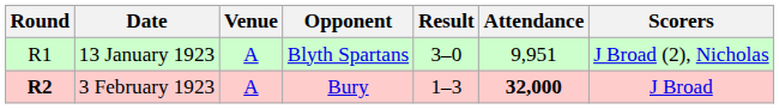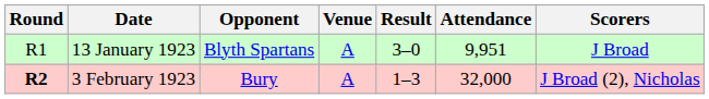columns swapped: Opponent <-> Venue
13 January 1923 | Scorers: J Broad (2), Nicholas -> J Broad
3 February 1923 | Attendance: bold -> normal
3 February 1923 | Scorers: J Broad -> J Broad (2), Nicholas
